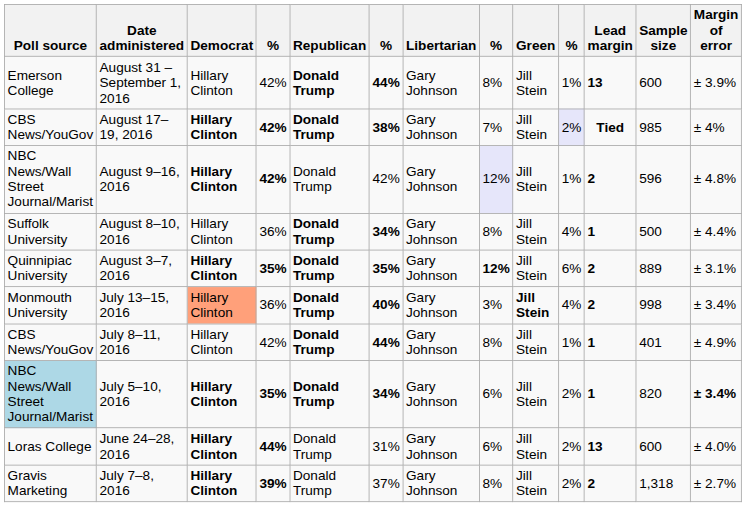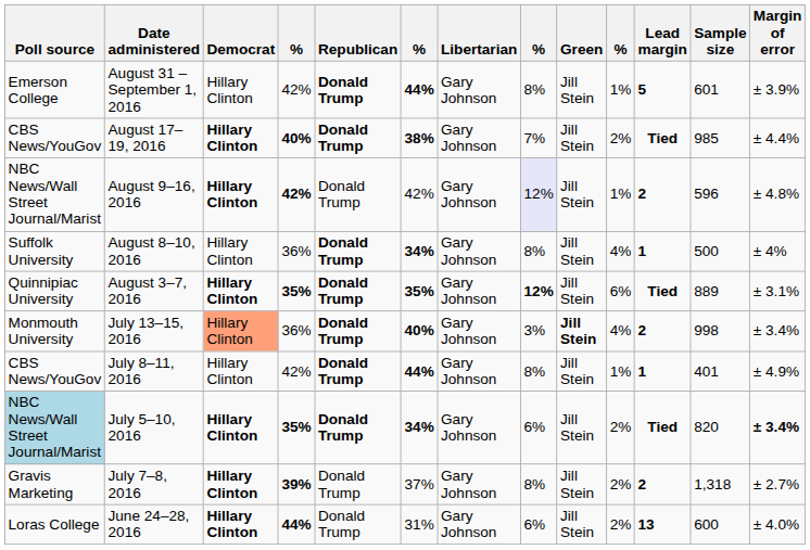August 31 – September 1, 2016 | Lead margin: 13 -> 5
August 31 – September 1, 2016 | Sample size: 600 -> 601
August 17–19, 2016 | column 4: 42% -> 40%
August 17–19, 2016 | column 10: lavender background -> no background
August 17–19, 2016 | Margin of error: ± 4% -> ± 4.4%
August 8–10, 2016 | Margin of error: ± 4.4% -> ± 4%
August 3–7, 2016 | Lead margin: 2 -> Tied
July 5–10, 2016 | Lead margin: 1 -> Tied
rows swapped: July 7–8, 2016 <-> June 24–28, 2016
